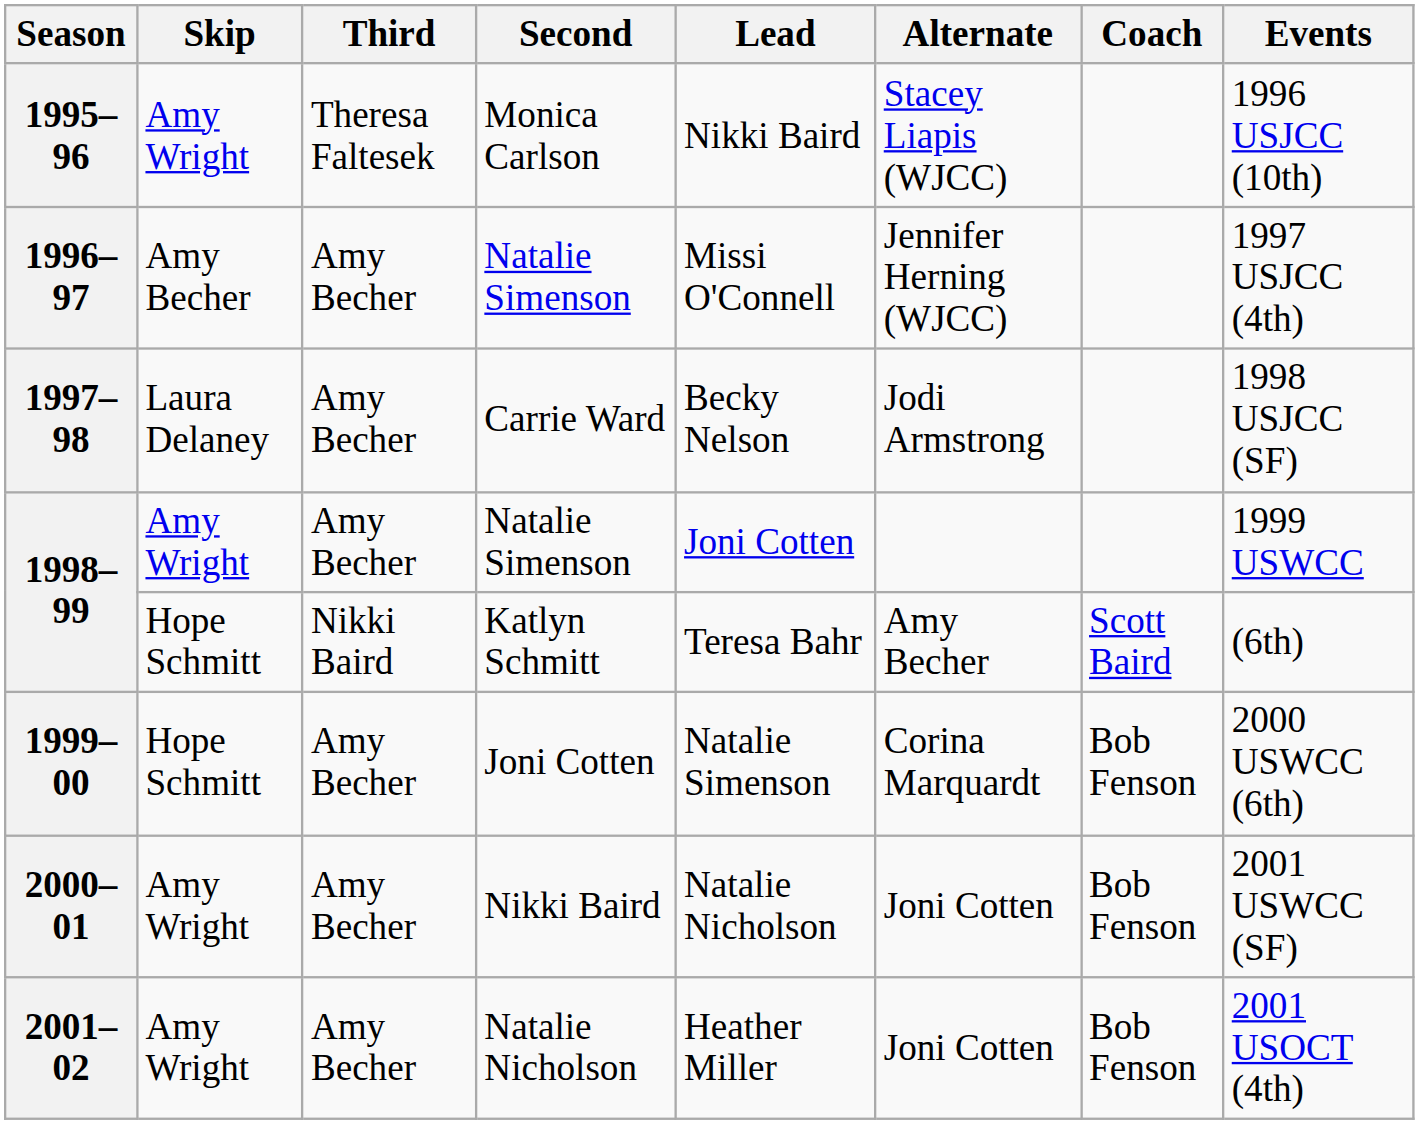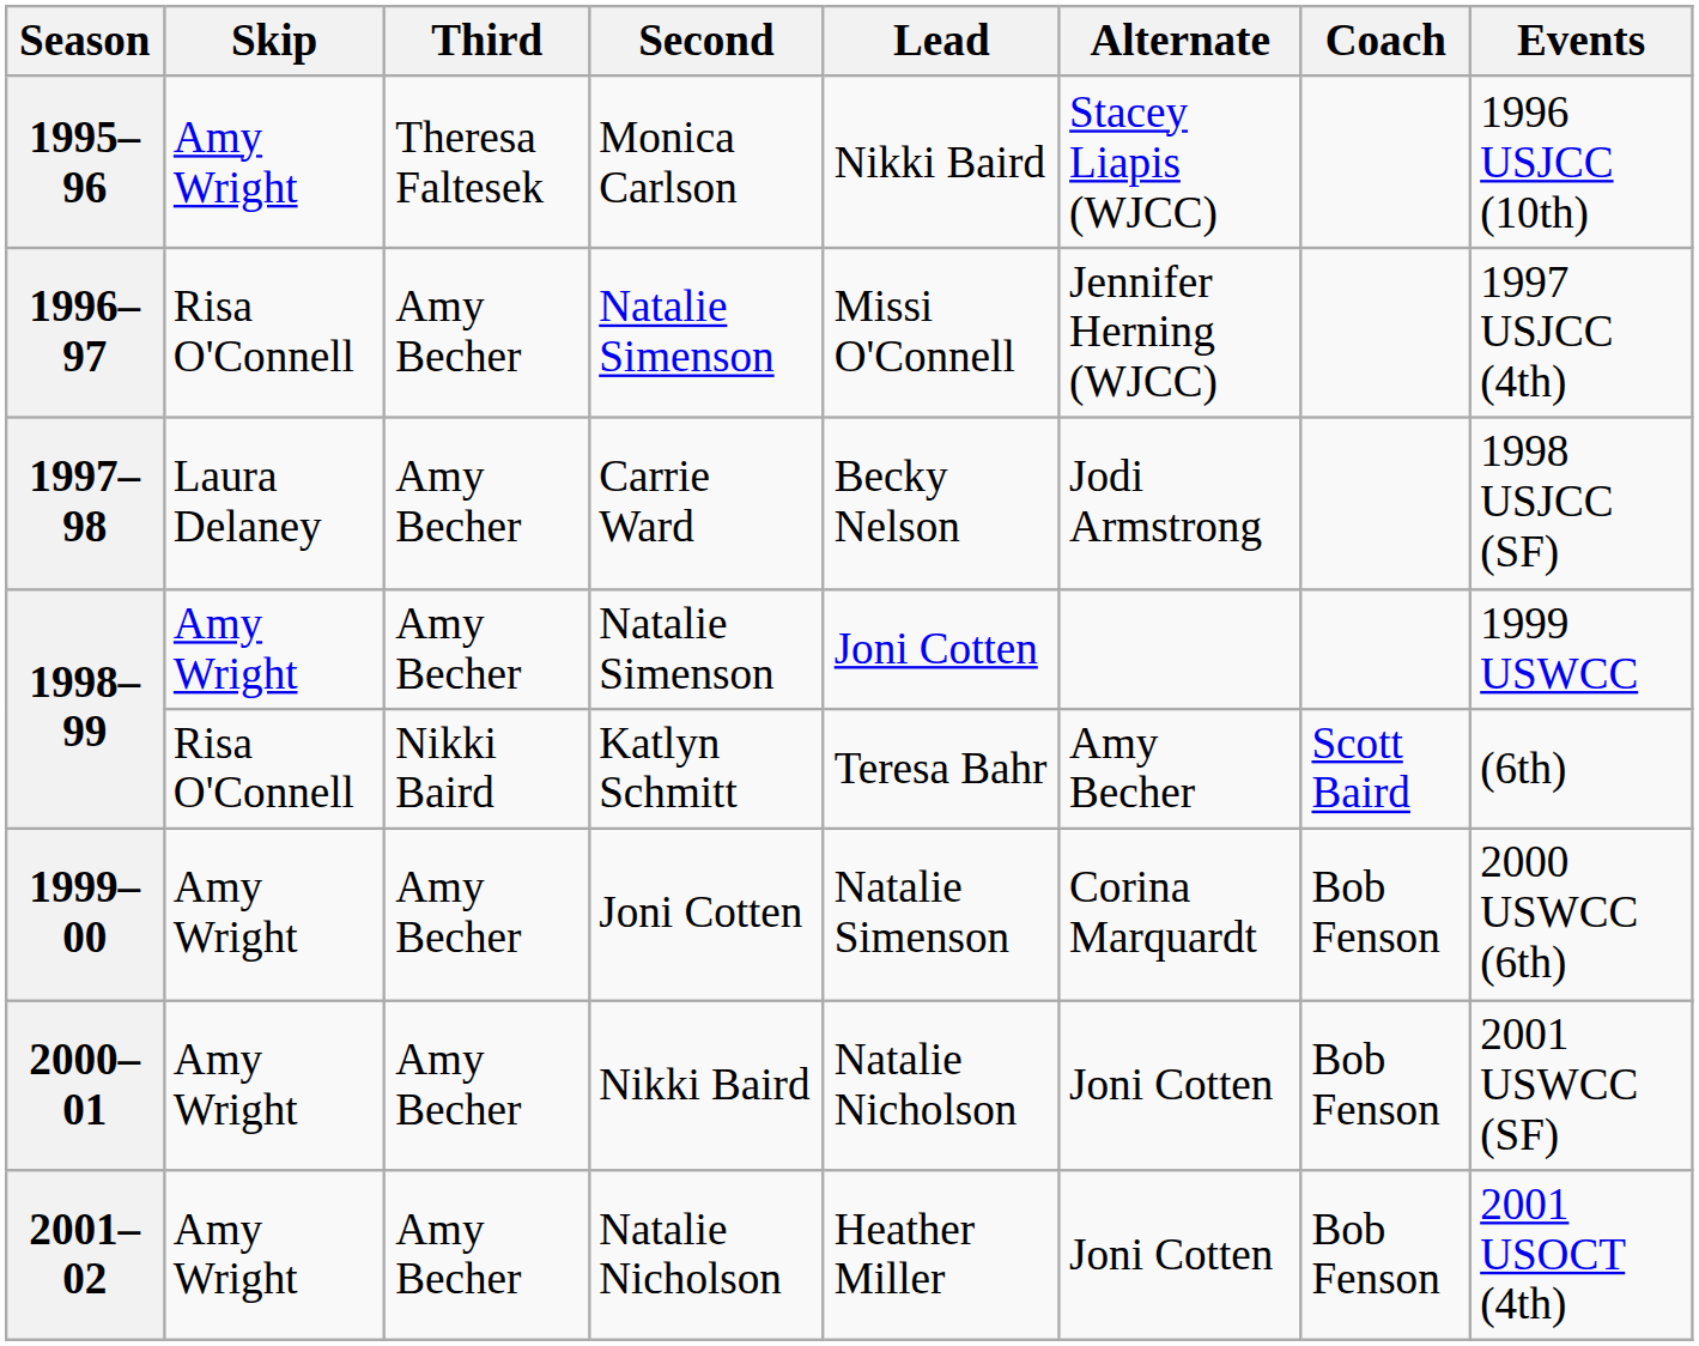1996–97 | Skip: Amy Becher -> Risa O'Connell
1998–99 / Katlyn Schmitt | Skip: Hope Schmitt -> Risa O'Connell
1999–00 | Skip: Hope Schmitt -> Amy Wright
